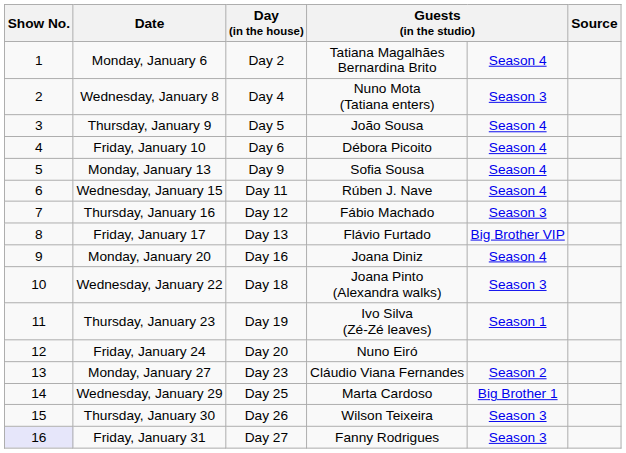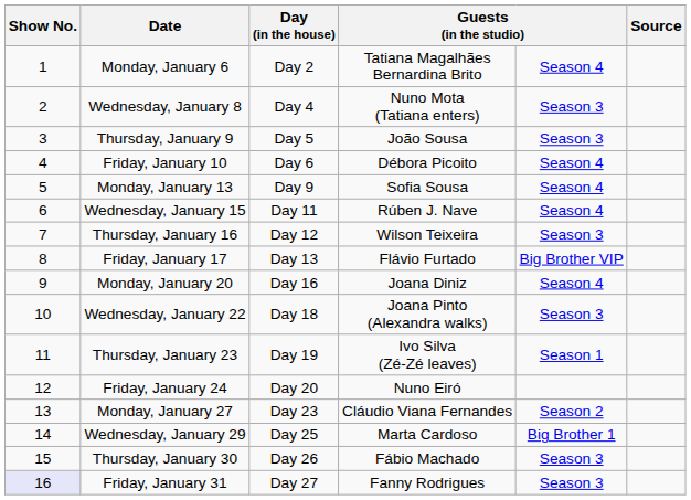Thursday, January 9 | column 5: Season 4 -> Season 3
Thursday, January 16 | column 4: Fábio Machado -> Wilson Teixeira
Thursday, January 30 | column 4: Wilson Teixeira -> Fábio Machado
